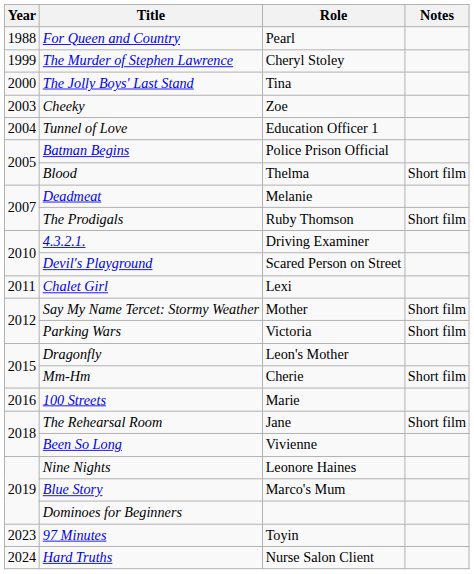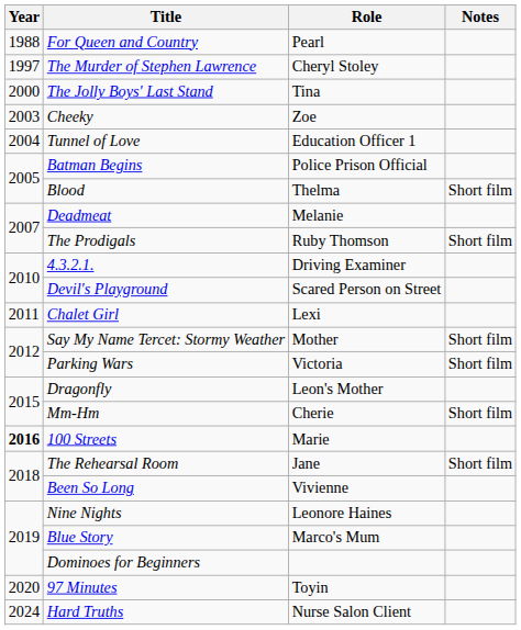The Murder of Stephen Lawrence | Year: 1999 -> 1997
100 Streets | Year: normal -> bold
97 Minutes | Year: 2023 -> 2020
